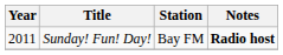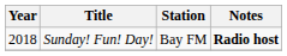Sunday! Fun! Day! | Year: 2011 -> 2018
